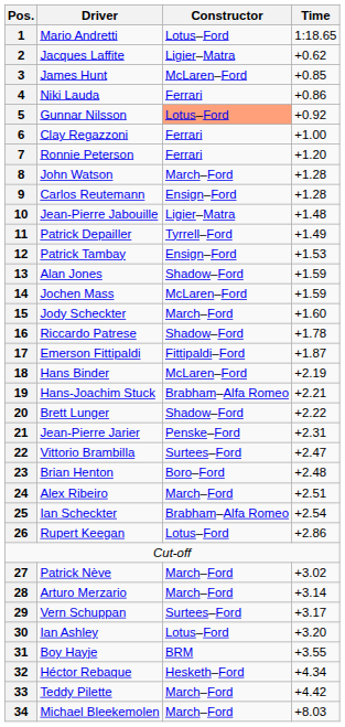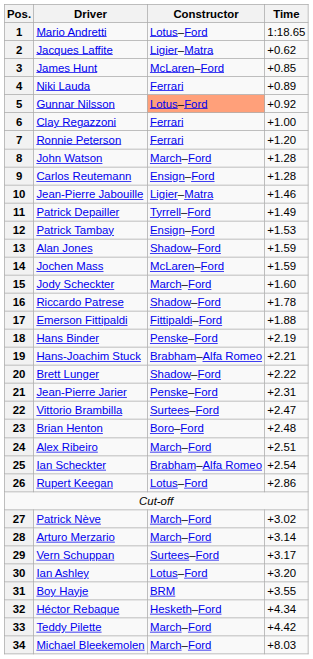4 | Time: +0.86 -> +0.89
10 | Time: +1.48 -> +1.46
17 | Time: +1.87 -> +1.88
18 | Constructor: McLaren–Ford -> Penske–Ford
